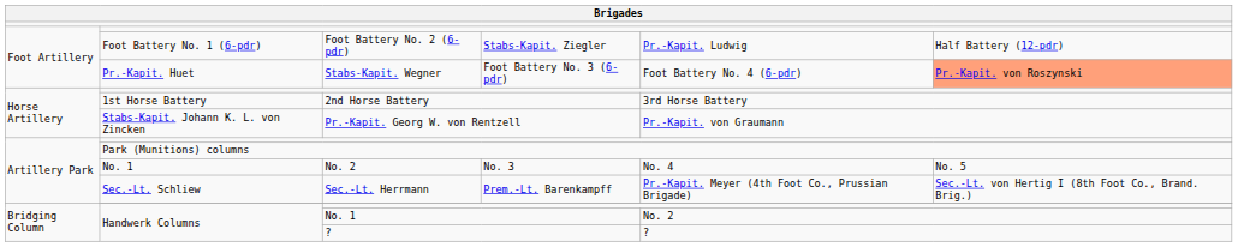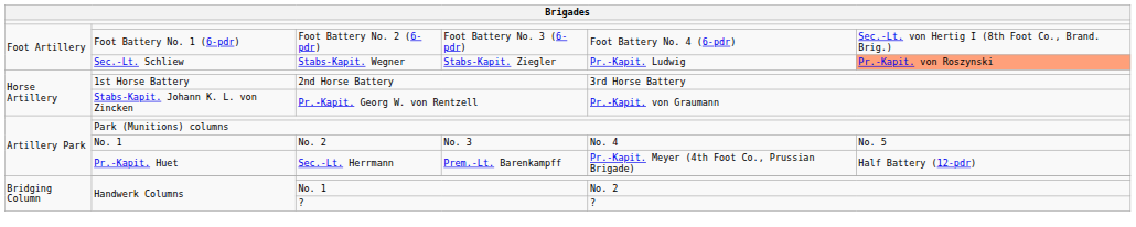Foot Battery No. 2 (6-pdr) | column 4: Stabs-Kapit. Ziegler -> Foot Battery No. 3 (6-pdr)
Foot Battery No. 2 (6-pdr) | column 5: Pr.-Kapit. Ludwig -> Foot Battery No. 4 (6-pdr)
Foot Battery No. 2 (6-pdr) | column 6: Half Battery (12-pdr) -> Sec.-Lt. von Hertig I (8th Foot Co., Brand. Brig.)
Stabs-Kapit. Wegner | column 2: Pr.-Kapit. Huet -> Sec.-Lt. Schliew
Stabs-Kapit. Wegner | column 4: Foot Battery No. 3 (6-pdr) -> Stabs-Kapit. Ziegler
Stabs-Kapit. Wegner | column 5: Foot Battery No. 4 (6-pdr) -> Pr.-Kapit. Ludwig
Sec.-Lt. Herrmann | column 2: Sec.-Lt. Schliew -> Pr.-Kapit. Huet
Sec.-Lt. Herrmann | column 6: Sec.-Lt. von Hertig I (8th Foot Co., Brand. Brig.) -> Half Battery (12-pdr)
